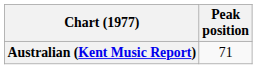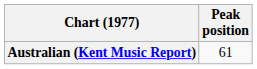Australian (Kent Music Report) | Peak position: 71 -> 61
